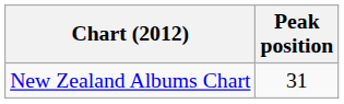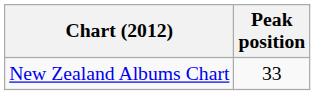New Zealand Albums Chart | Peak position: 31 -> 33
